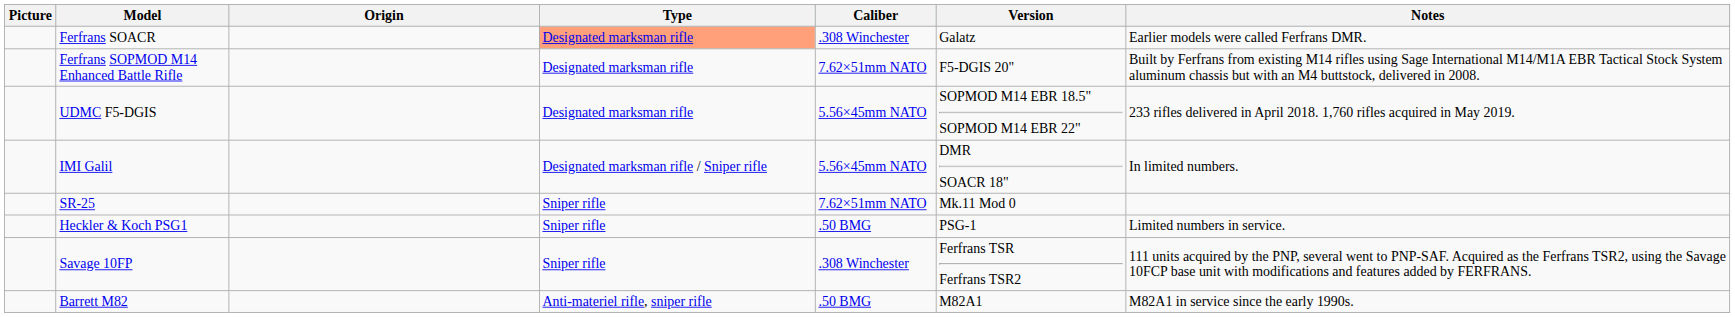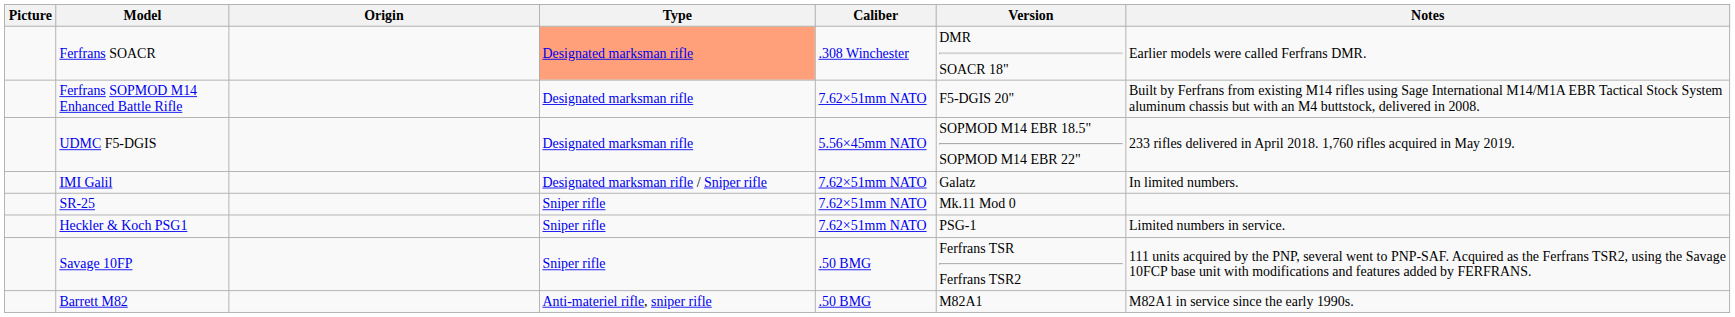Ferfrans SOACR | Version: Galatz -> DMR SOACR 18"
IMI Galil | Caliber: 5.56×45mm NATO -> 7.62×51mm NATO
IMI Galil | Version: DMR SOACR 18" -> Galatz
Heckler & Koch PSG1 | Caliber: .50 BMG -> 7.62×51mm NATO
Savage 10FP | Caliber: .308 Winchester -> .50 BMG
